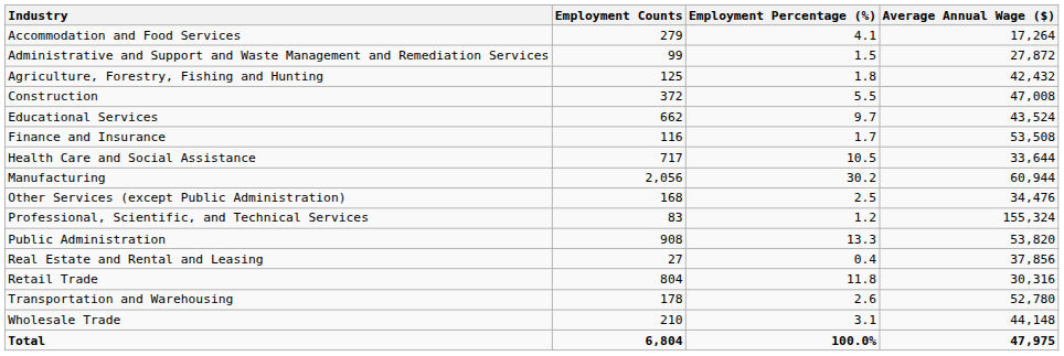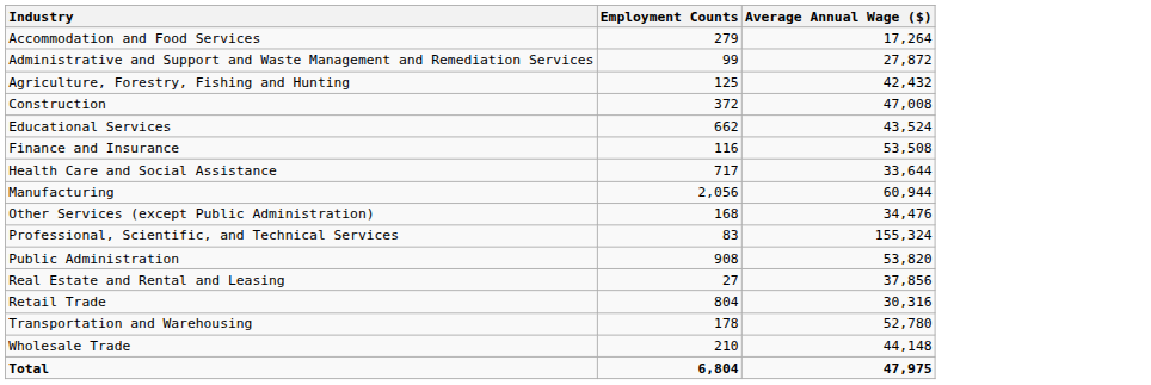- column: Employment Percentage (%) | 4.1 | 1.5 | 1.8 | 5.5 | 9.7 | 1.7 | 10.5 | 30.2 | 2.5 | 1.2 | 13.3 | 0.4 | 11.8 | 2.6 | 3.1 | 100.0%
